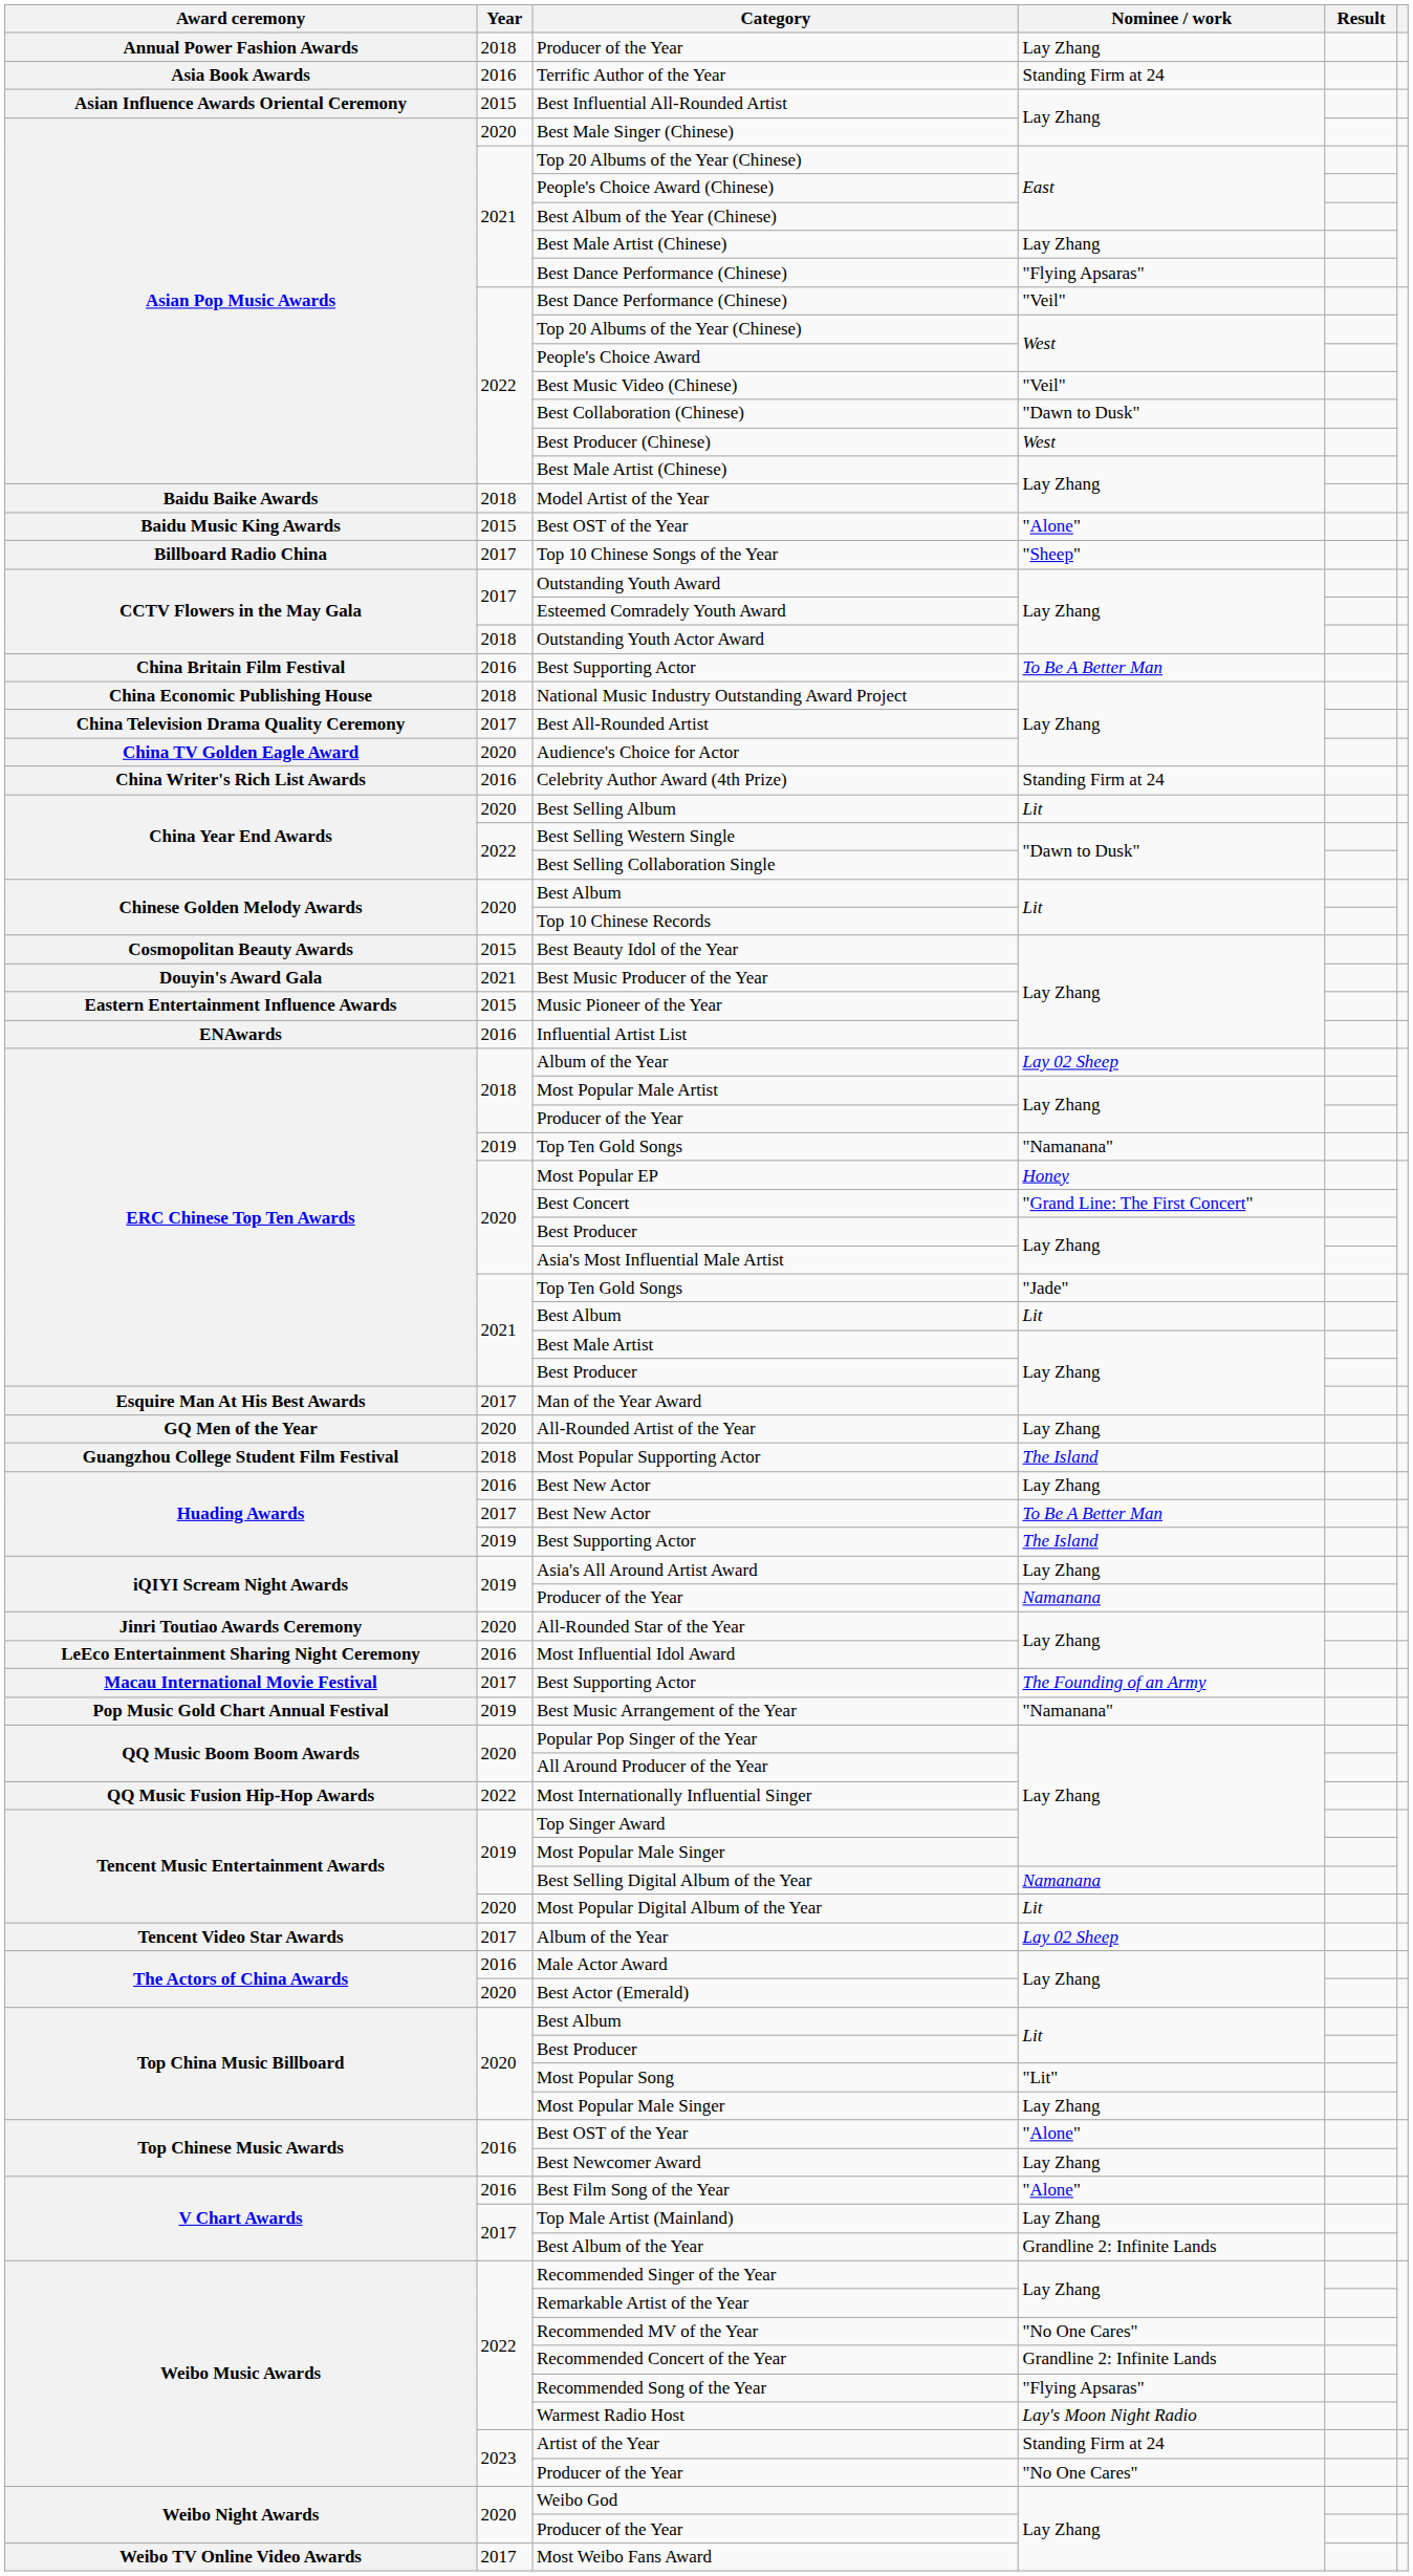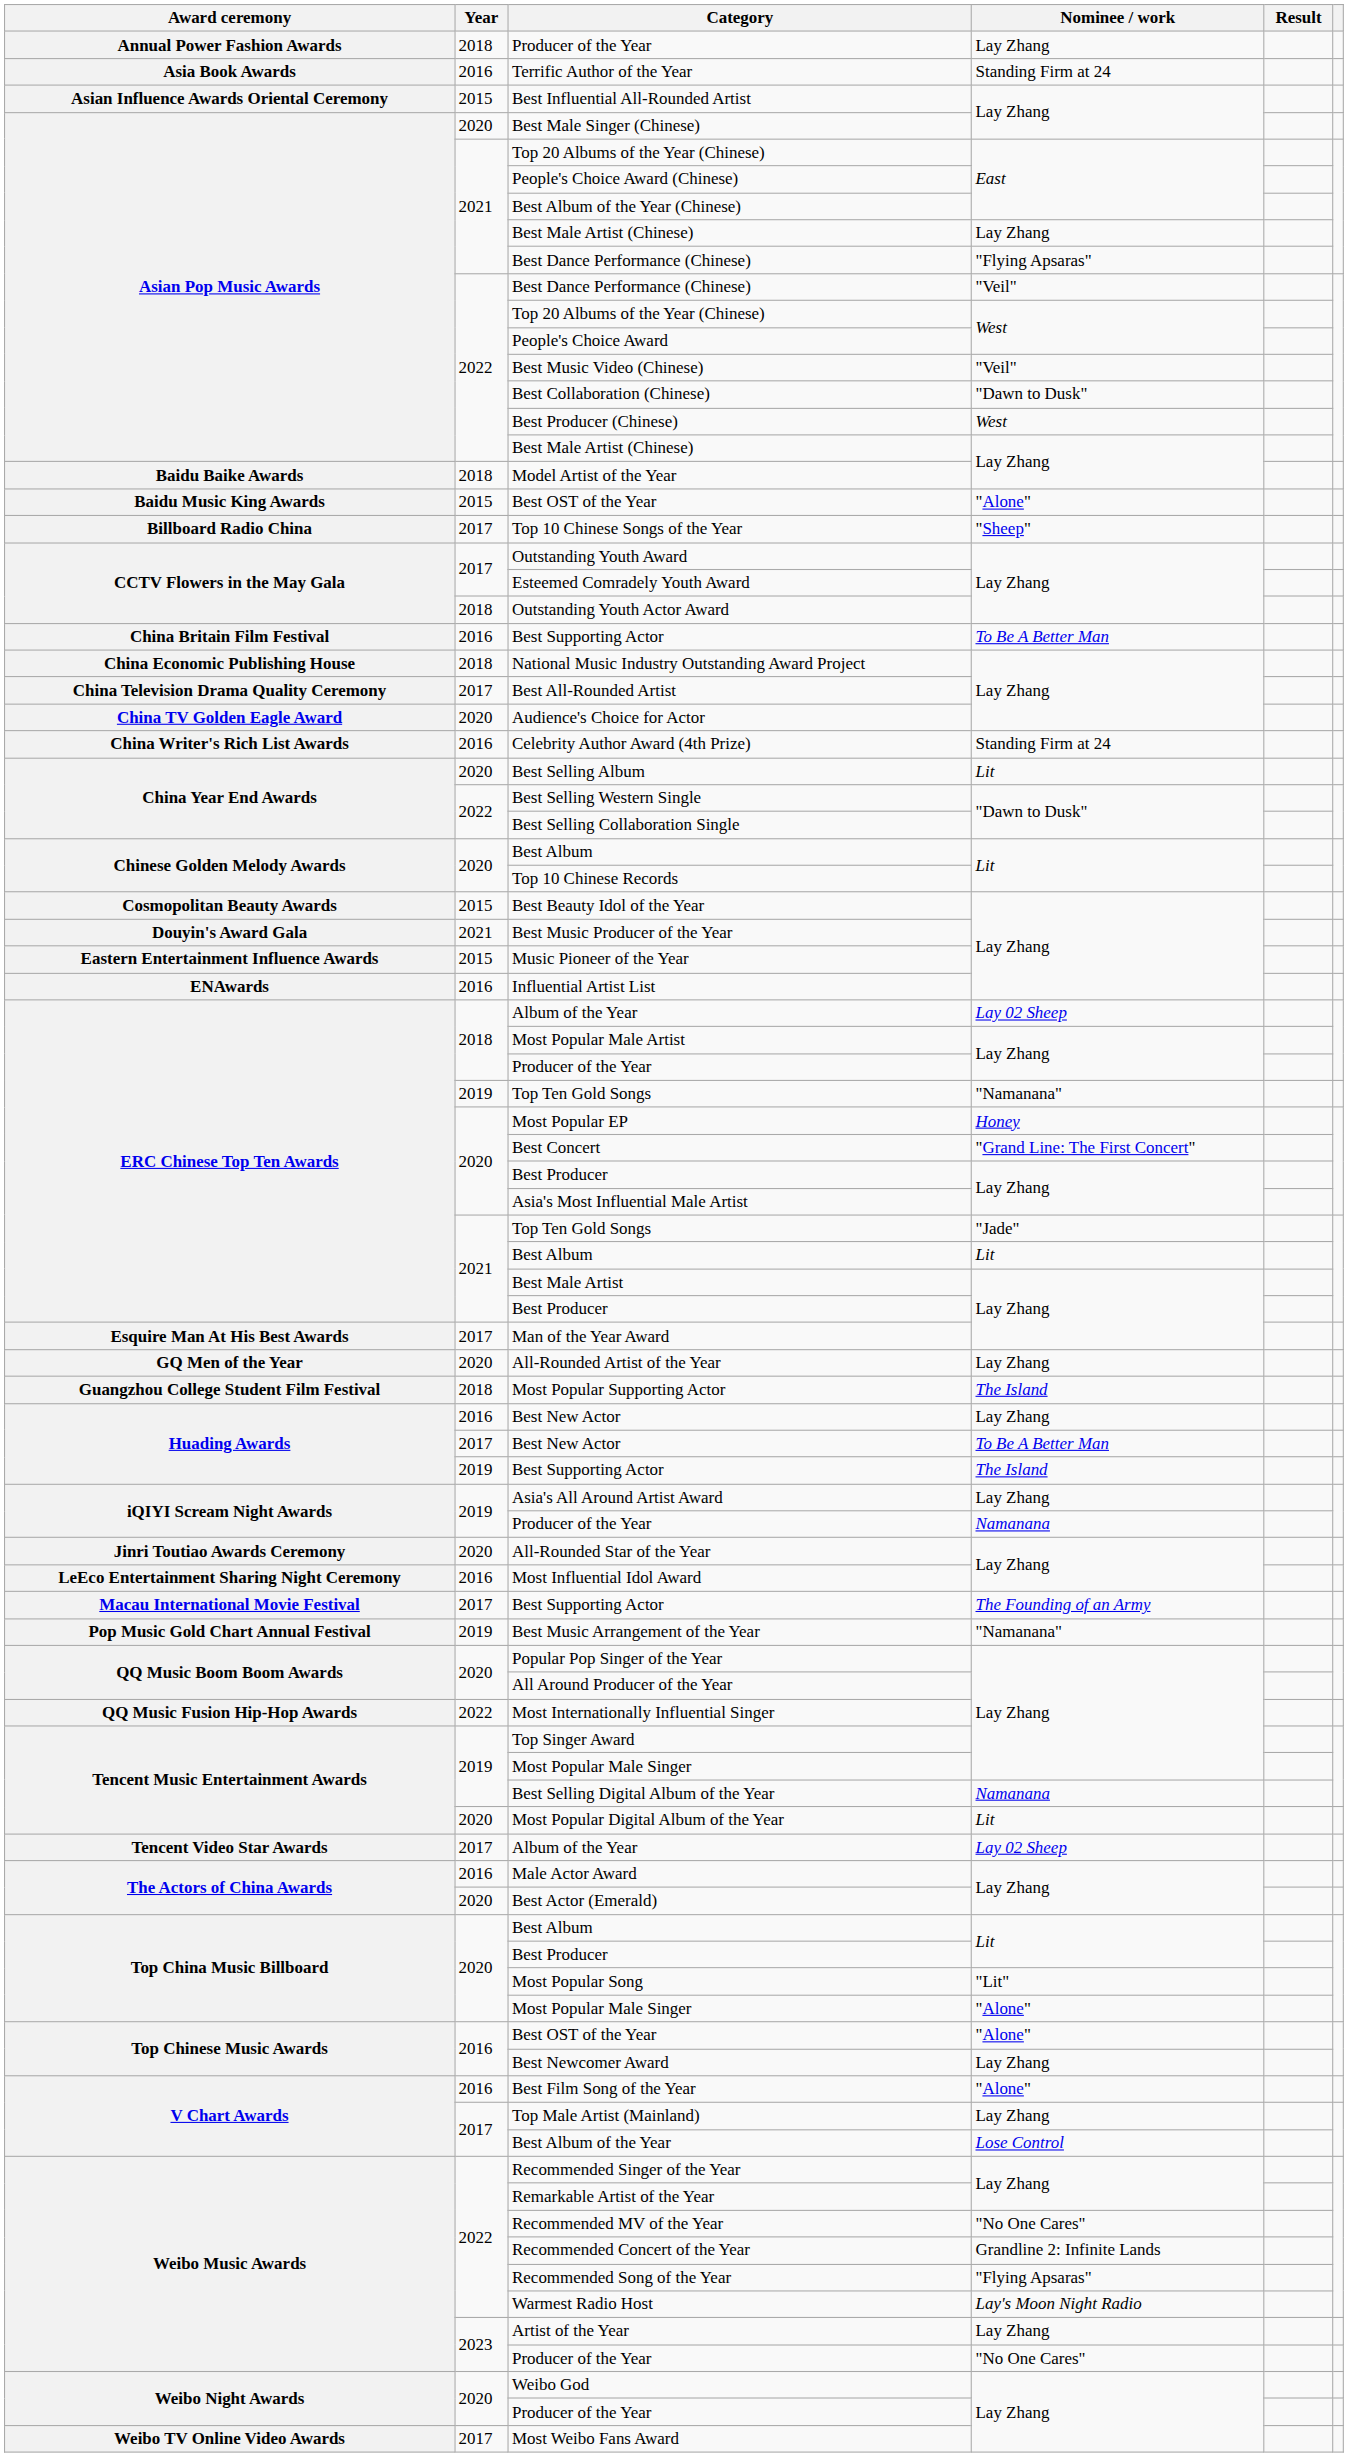2020 / Most Popular Male Singer | Nominee / work: Lay Zhang -> "Alone"
Best Album of the Year | Nominee / work: Grandline 2: Infinite Lands -> Lose Control
Artist of the Year | Nominee / work: Standing Firm at 24 -> Lay Zhang
